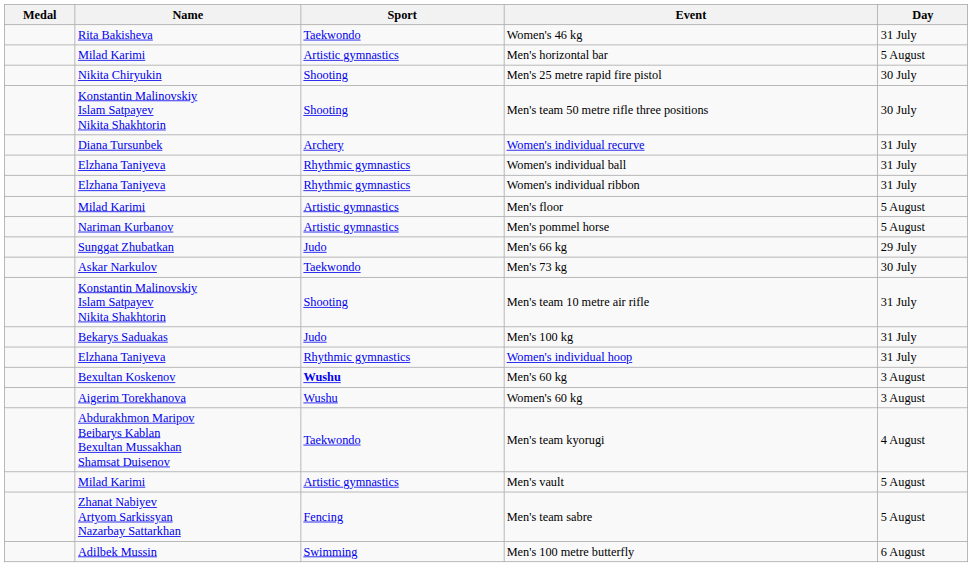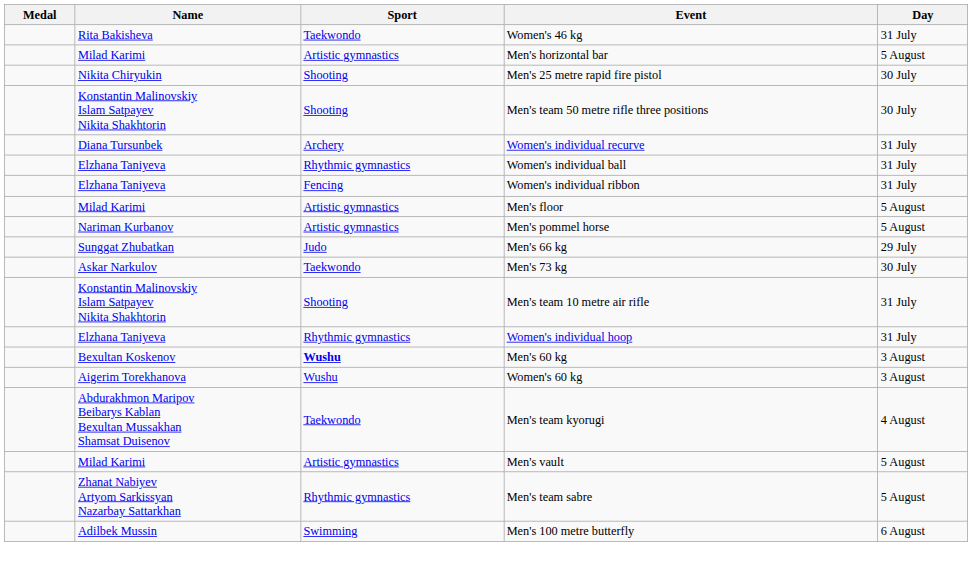Women's individual ribbon | Sport: Rhythmic gymnastics -> Fencing
- row: Bekarys Saduakas | Judo | Men's 100 kg | 31 July
Men's team sabre | Sport: Fencing -> Rhythmic gymnastics
